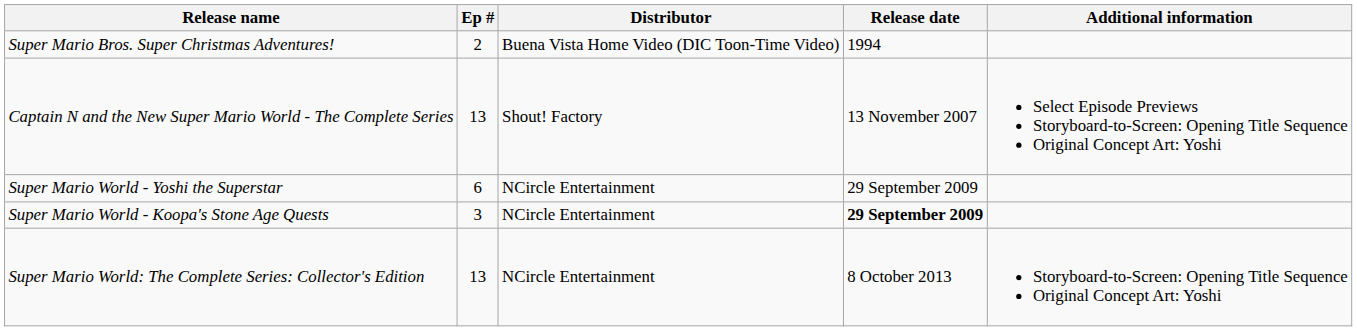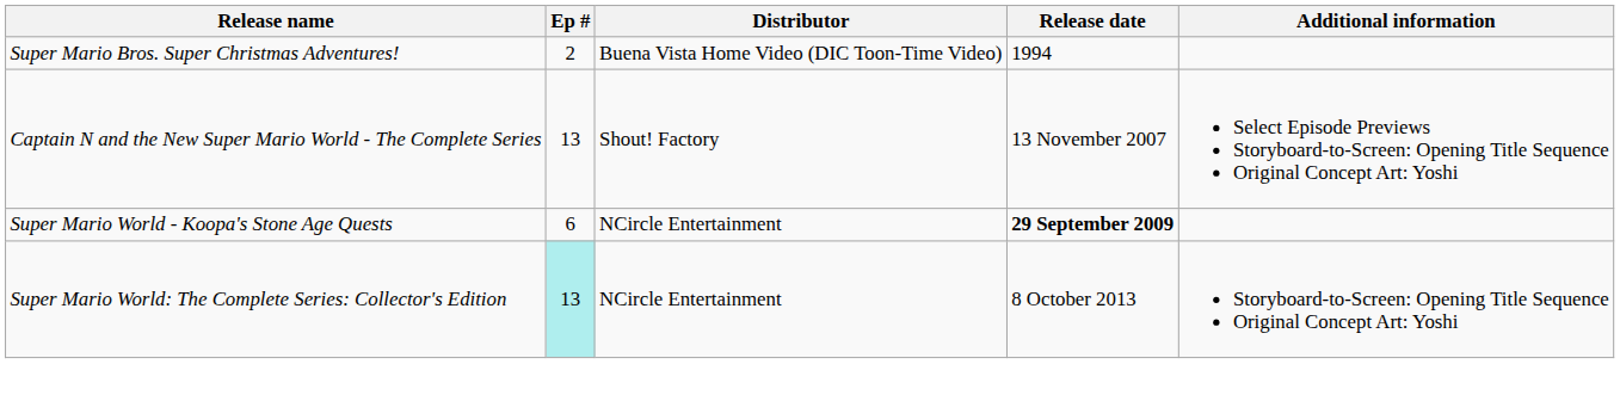- row: Super Mario World - Yoshi the Superstar | 6 | NCircle Entertainment | 29 September 2009
Super Mario World - Koopa's Stone Age Quests | Ep #: 3 -> 6
Super Mario World: The Complete Series: Collector's Edition | Ep #: no background -> paleturquoise background
